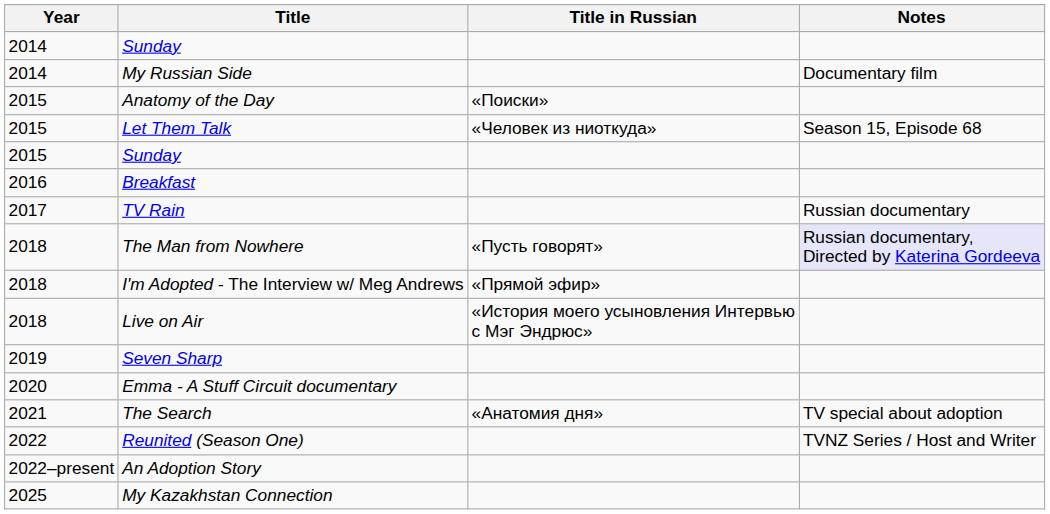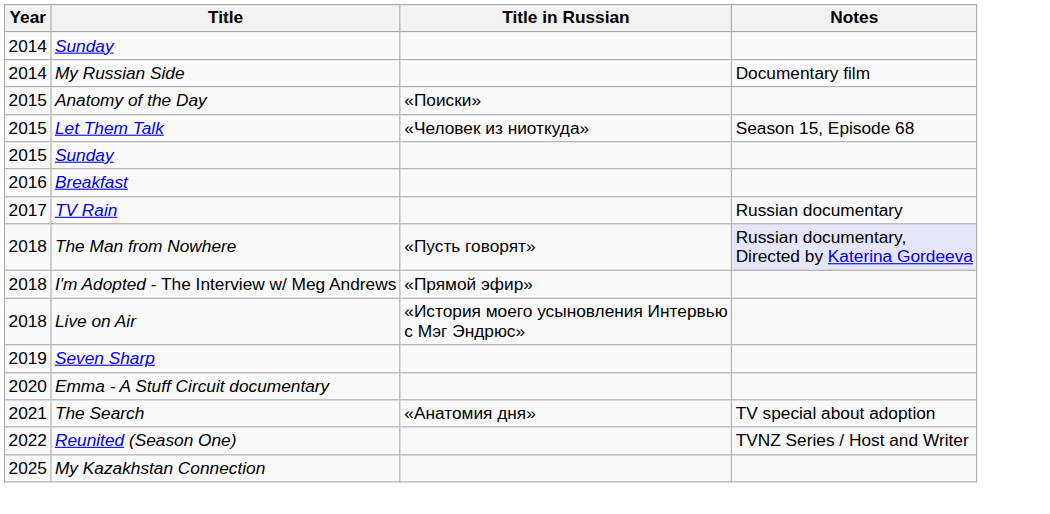- row: 2022–present | An Adoption Story
